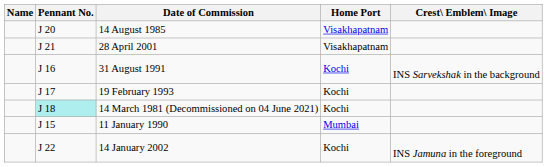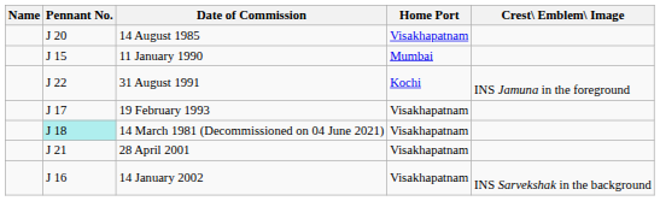rows swapped: 11 January 1990 <-> 28 April 2001
31 August 1991 | Pennant No.: J 16 -> J 22
31 August 1991 | Crest\ Emblem\ Image: INS Sarvekshak in the background -> INS Jamuna in the foreground
19 February 1993 | Home Port: Kochi -> Visakhapatnam
14 March 1981 (Decommissioned on 04 June 2021) | Home Port: Kochi -> Visakhapatnam
14 January 2002 | Pennant No.: J 22 -> J 16
14 January 2002 | Home Port: Kochi -> Visakhapatnam
14 January 2002 | Crest\ Emblem\ Image: INS Jamuna in the foreground -> INS Sarvekshak in the background
